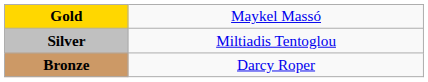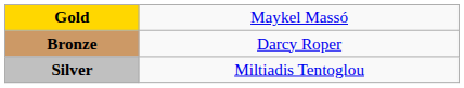rows swapped: Silver <-> Bronze
